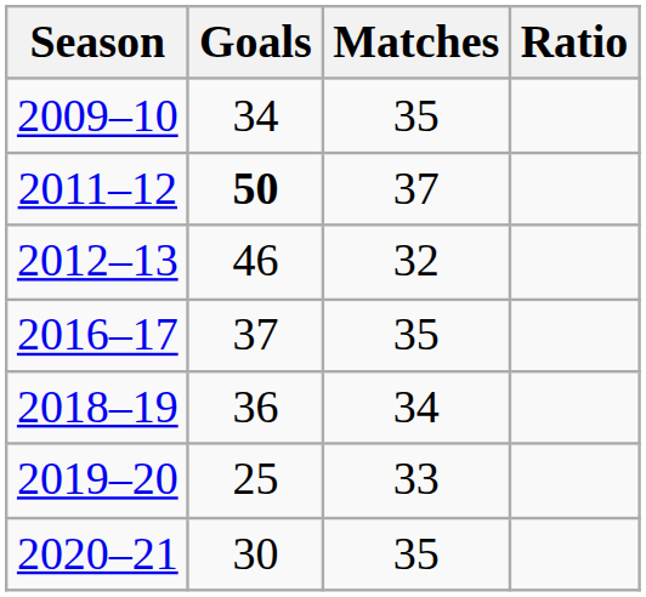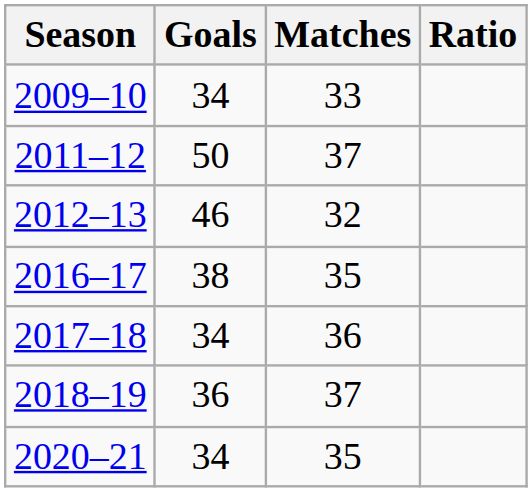2009–10 | Matches: 35 -> 33
2011–12 | Goals: bold -> normal
2016–17 | Goals: 37 -> 38
+ row: 2017–18 | 34 | 36
2018–19 | Matches: 34 -> 37
- row: 2019–20 | 25 | 33
2020–21 | Goals: 30 -> 34
